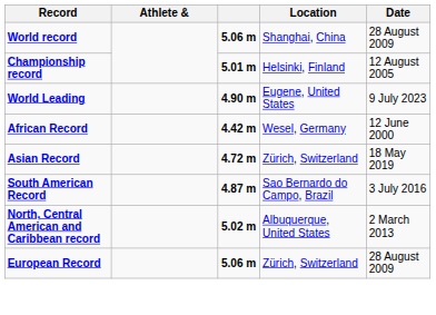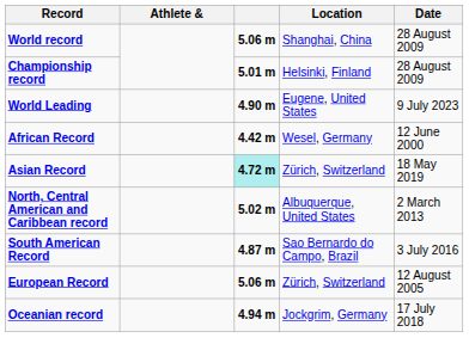Championship record | Date: 12 August 2005 -> 28 August 2009
Asian Record | column 3: no background -> paleturquoise background
rows swapped: North, Central American and Caribbean record <-> South American Record
European Record | Date: 28 August 2009 -> 12 August 2005
+ row: Oceanian record | 4.94 m | Jockgrim, Germany | 17 July 2018
